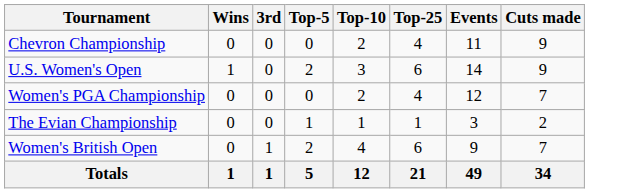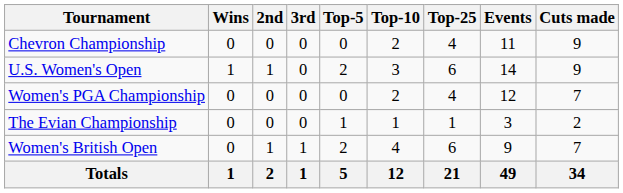+ column: 2nd | 0 | 1 | 0 | 0 | 1 | 2
